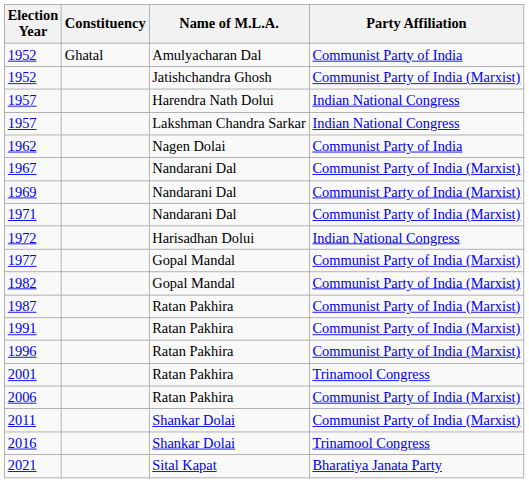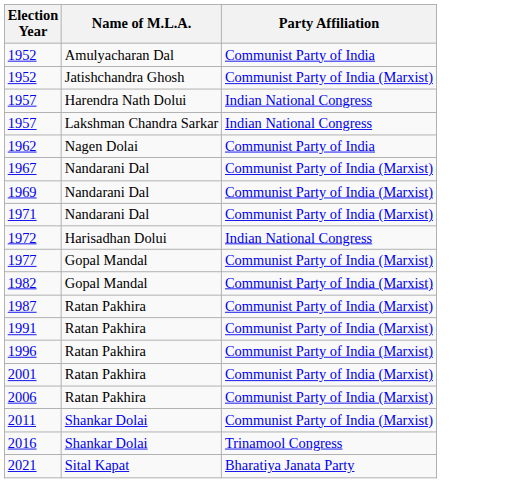- column: Constituency | Ghatal
2001 | Party Affiliation: Trinamool Congress -> Communist Party of India (Marxist)
